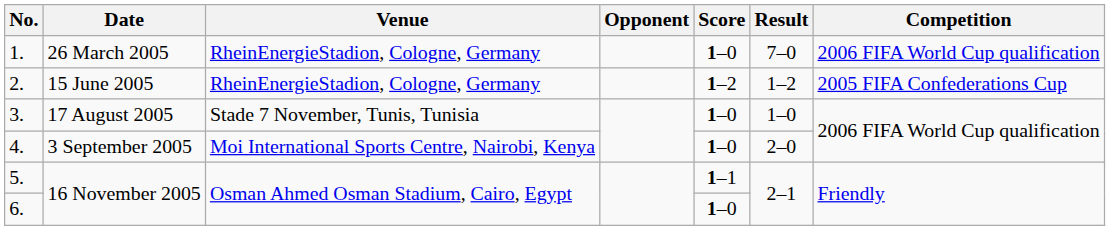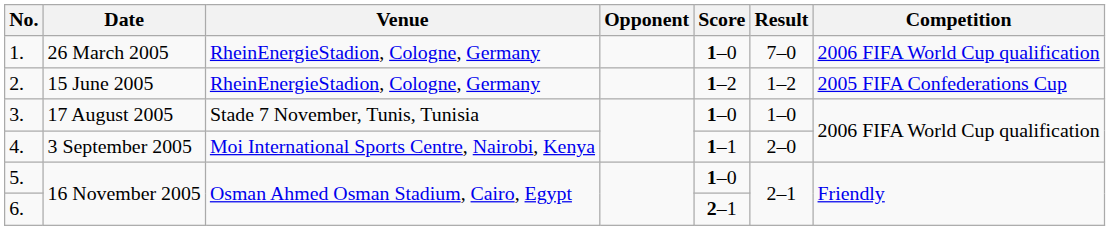4. | Score: 1–0 -> 1–1
5. | Score: 1–1 -> 1–0
6. | Score: 1–0 -> 2–1
